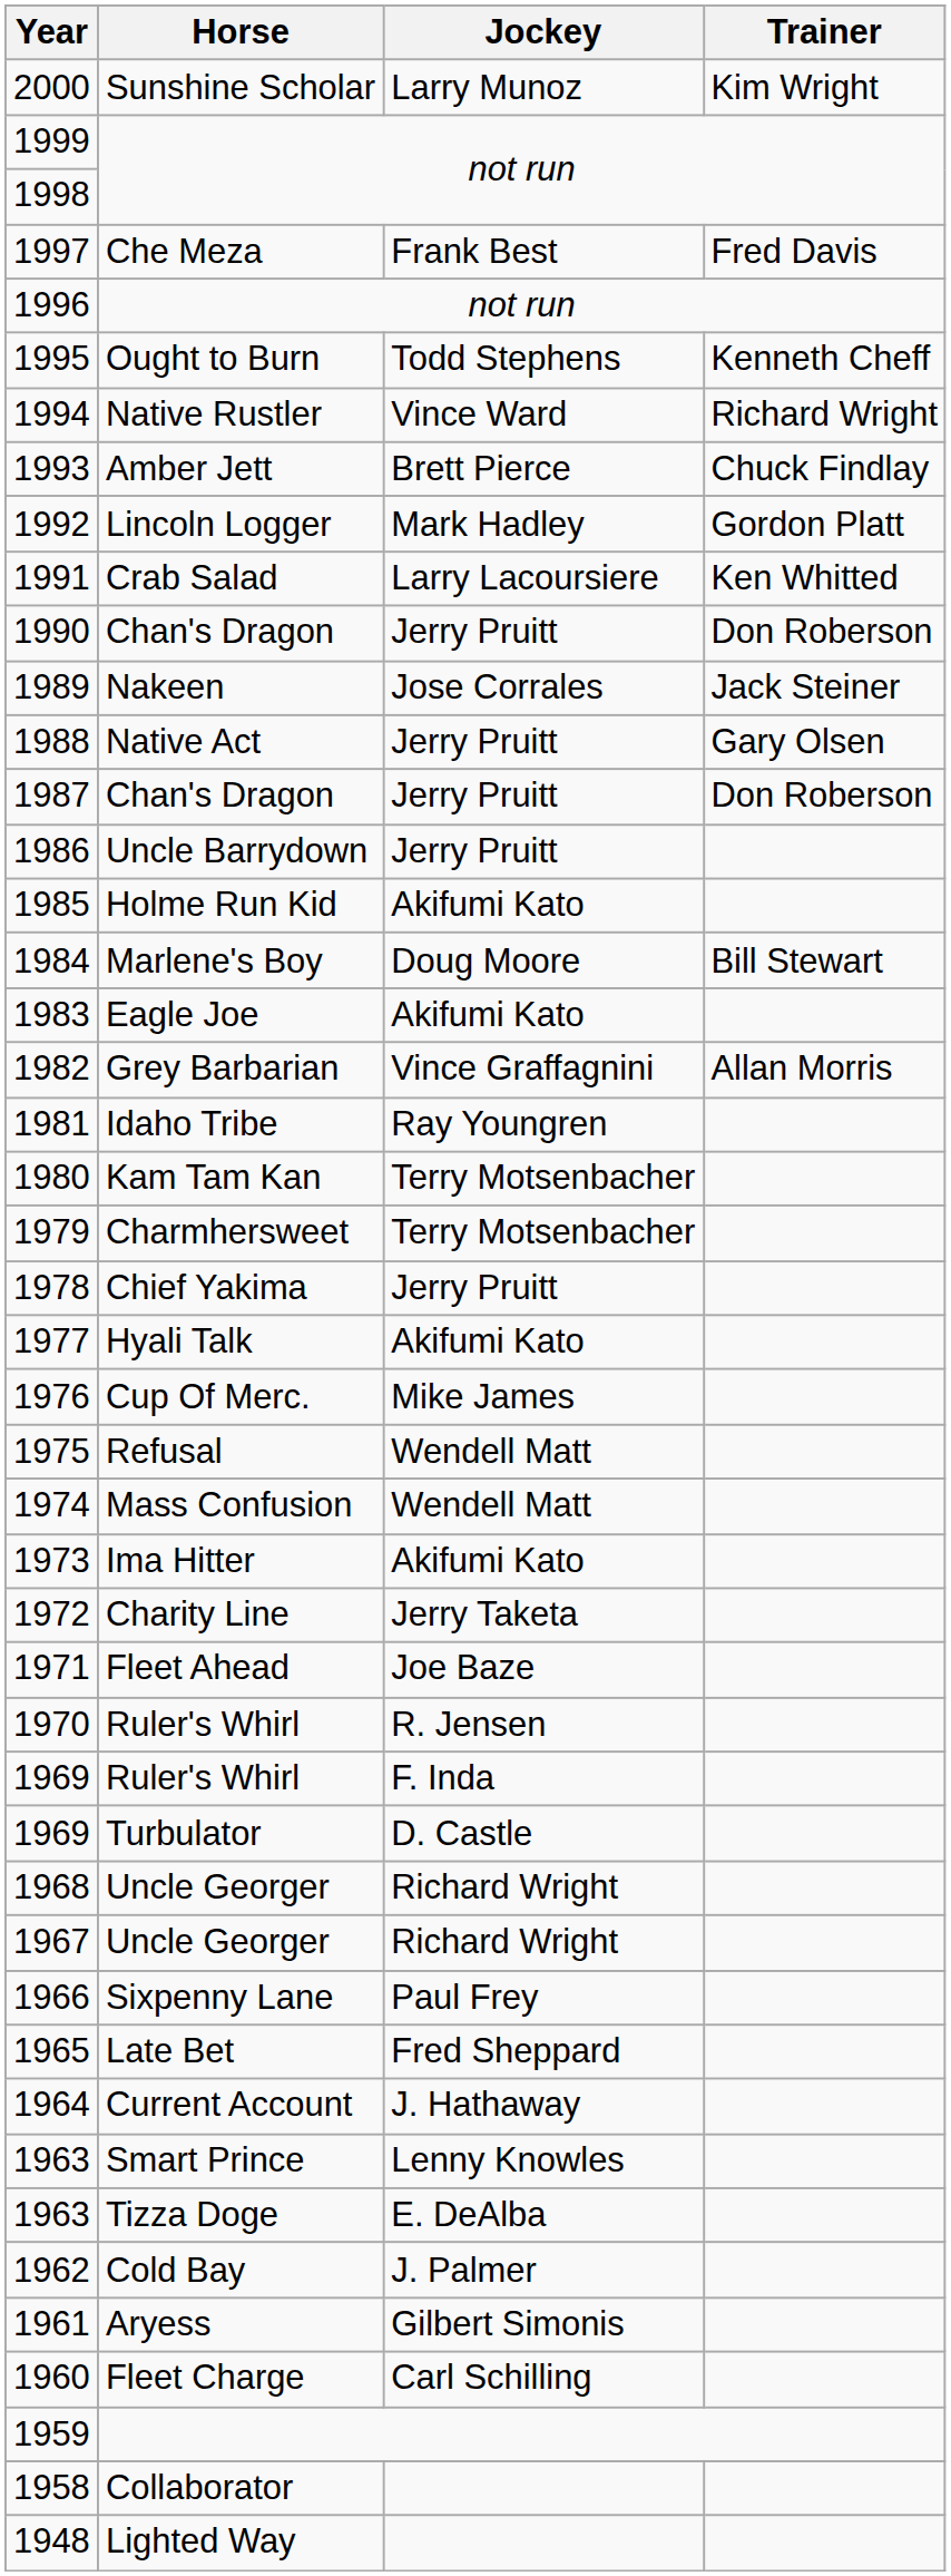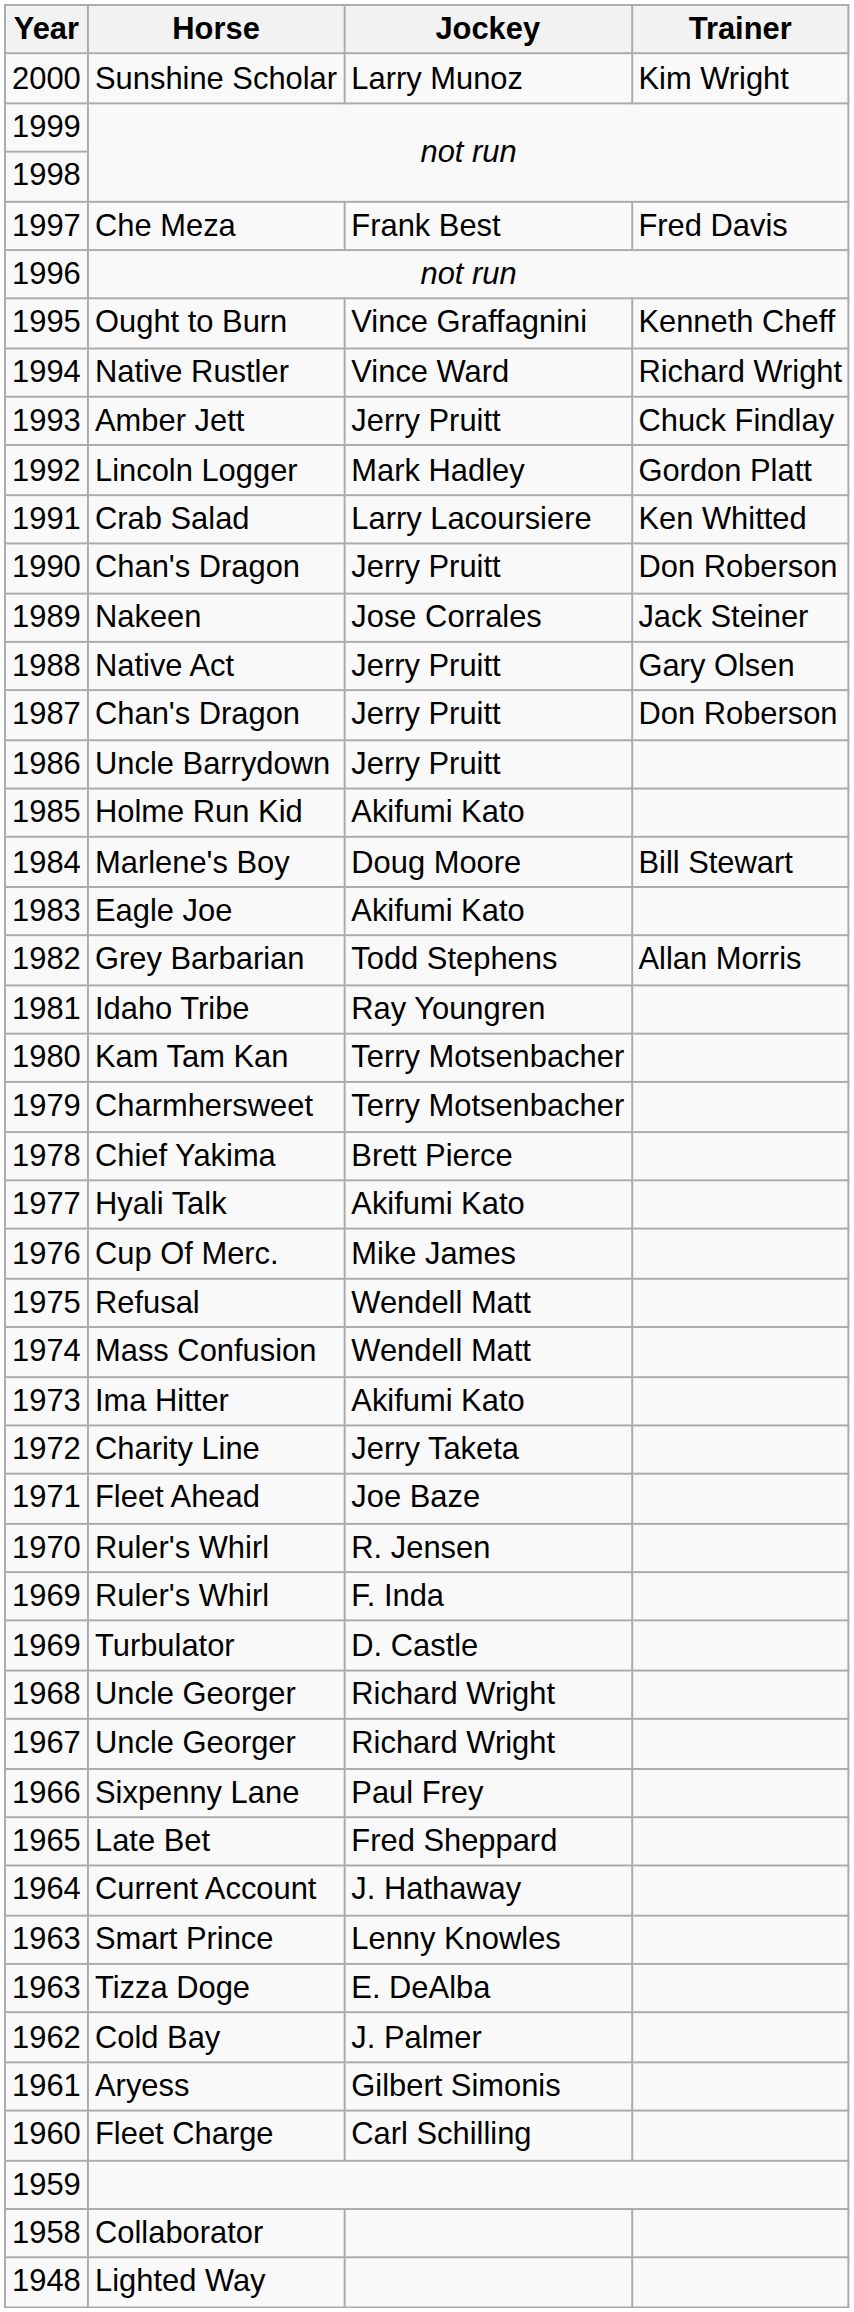1995 | Jockey: Todd Stephens -> Vince Graffagnini
1993 | Jockey: Brett Pierce -> Jerry Pruitt
1982 | Jockey: Vince Graffagnini -> Todd Stephens
1978 | Jockey: Jerry Pruitt -> Brett Pierce
